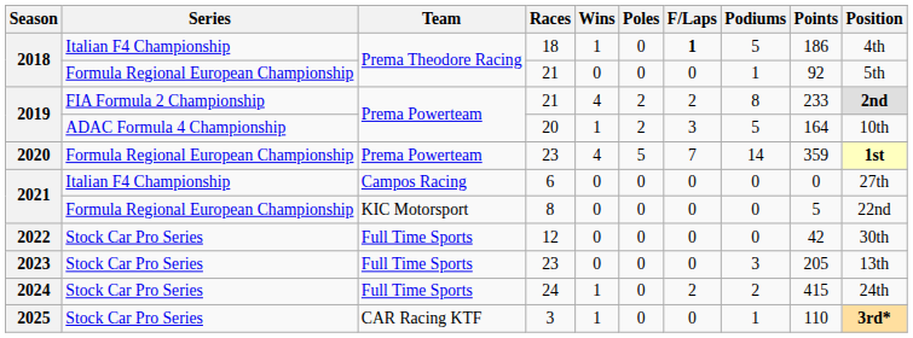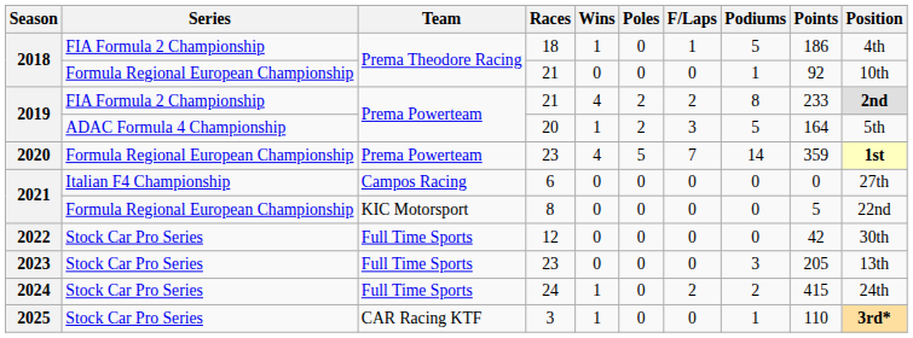18 | Series: Italian F4 Championship -> FIA Formula 2 Championship
18 | F/Laps: bold -> normal
2018 / 21 | Position: 5th -> 10th
20 | Position: 10th -> 5th
